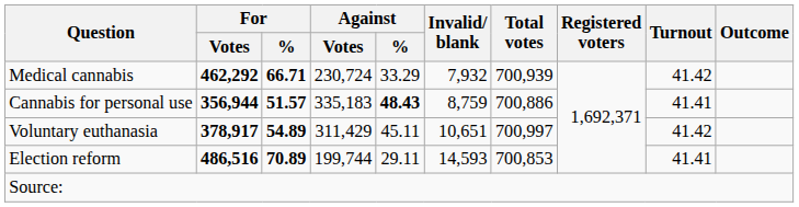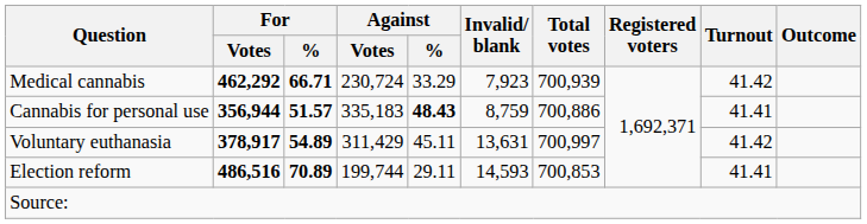Medical cannabis | Invalid/ blank: 7,932 -> 7,923
Voluntary euthanasia | Invalid/ blank: 10,651 -> 13,631
